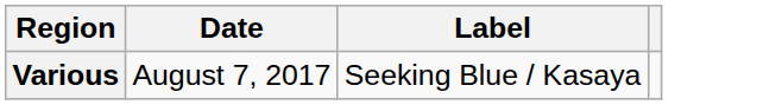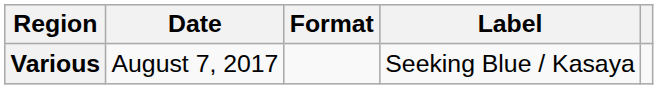+ column: Format
